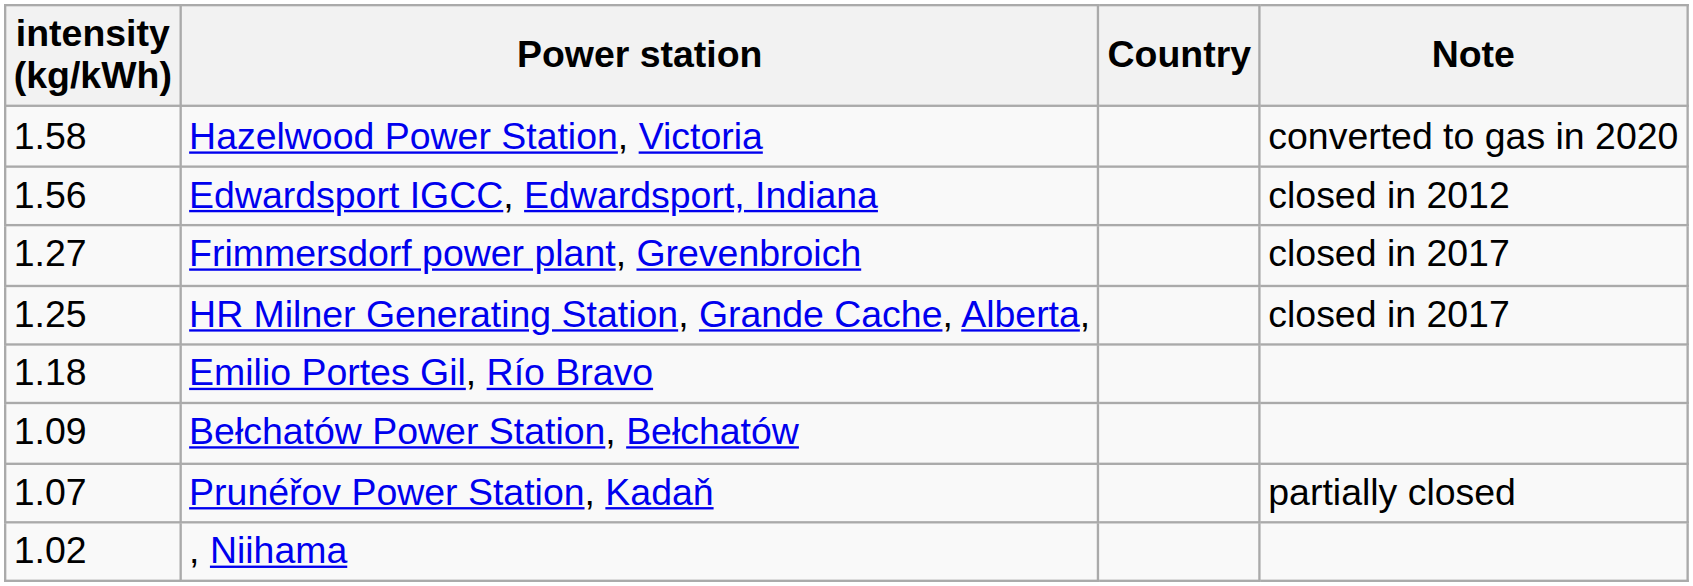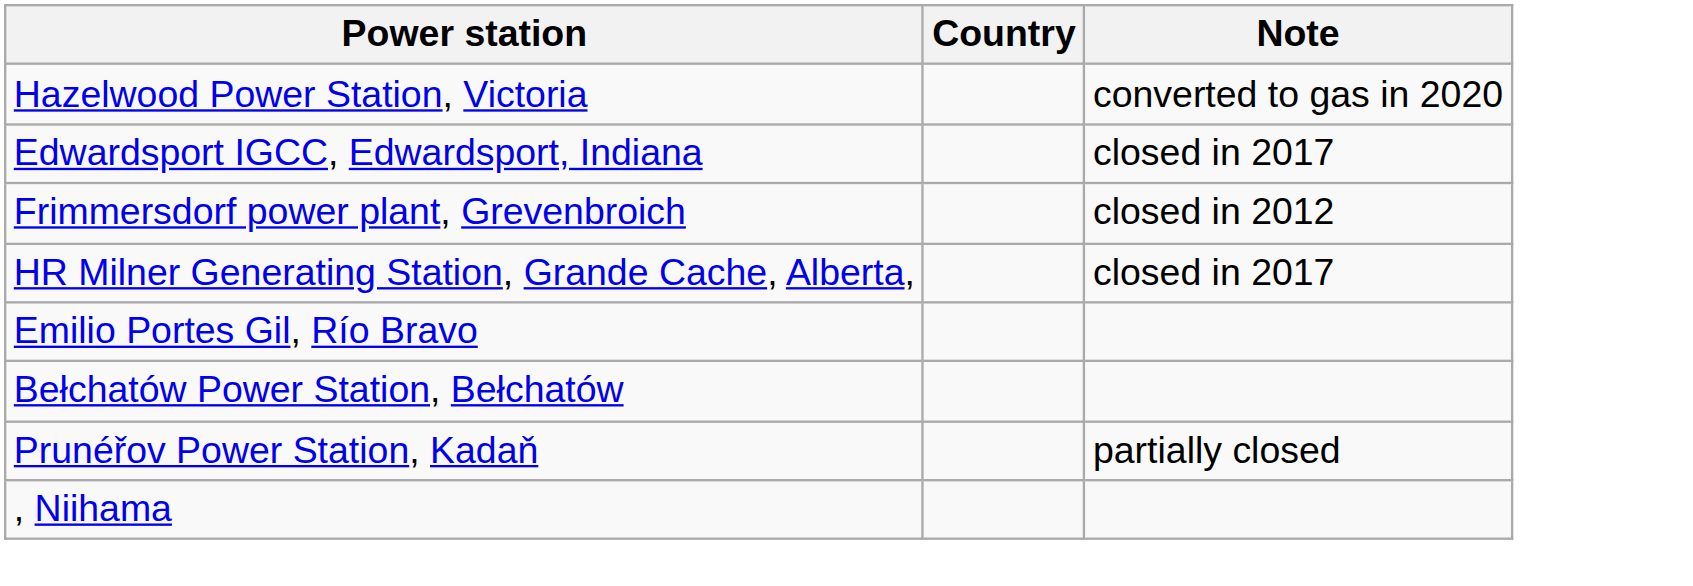- column: intensity (kg/kWh) | 1.58 | 1.56 | 1.27 | 1.25 | 1.18 | 1.09 | 1.07 | 1.02
Edwardsport IGCC, Edwardsport, Indiana | Note: closed in 2012 -> closed in 2017
Frimmersdorf power plant, Grevenbroich | Note: closed in 2017 -> closed in 2012
